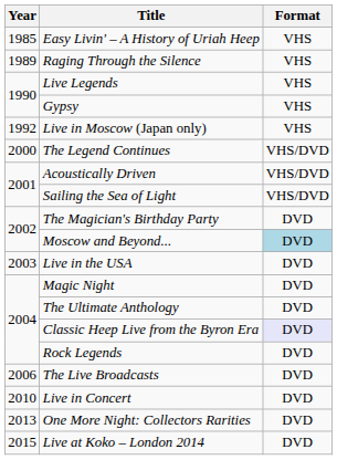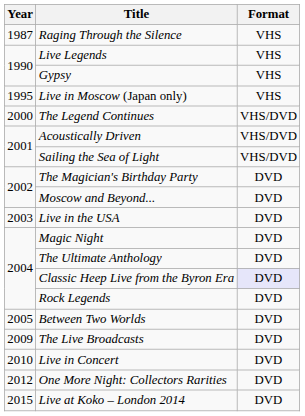- row: 1985 | Easy Livin' – A History of Uriah Heep | VHS
Raging Through the Silence | Year: 1989 -> 1987
Live in Moscow (Japan only) | Year: 1992 -> 1995
Moscow and Beyond... | Format: lightblue background -> no background
+ row: 2005 | Between Two Worlds | DVD
The Live Broadcasts | Year: 2006 -> 2009
One More Night: Collectors Rarities | Year: 2013 -> 2012
